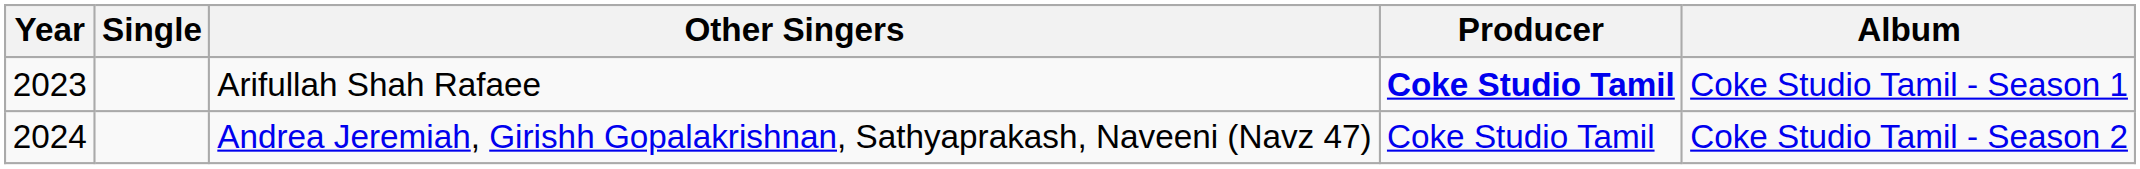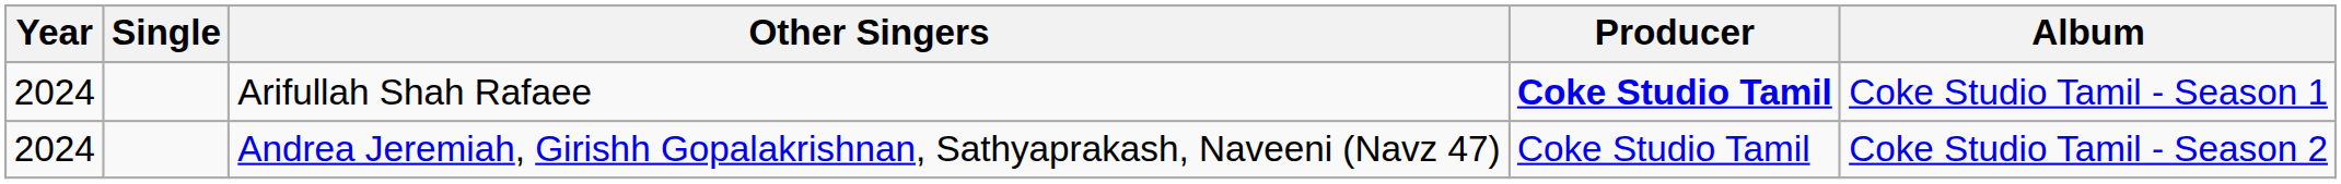Arifullah Shah Rafaee | Year: 2023 -> 2024
